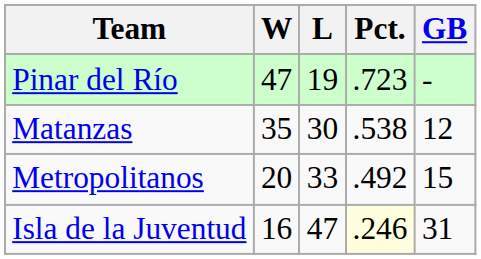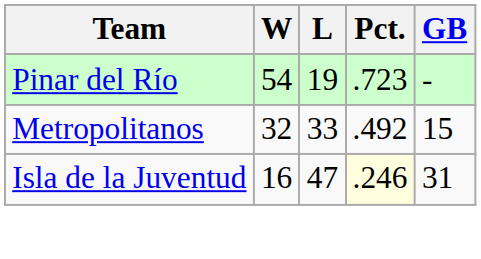Pinar del Río | W: 47 -> 54
- row: Matanzas | 35 | 30 | .538 | 12
Metropolitanos | W: 20 -> 32
